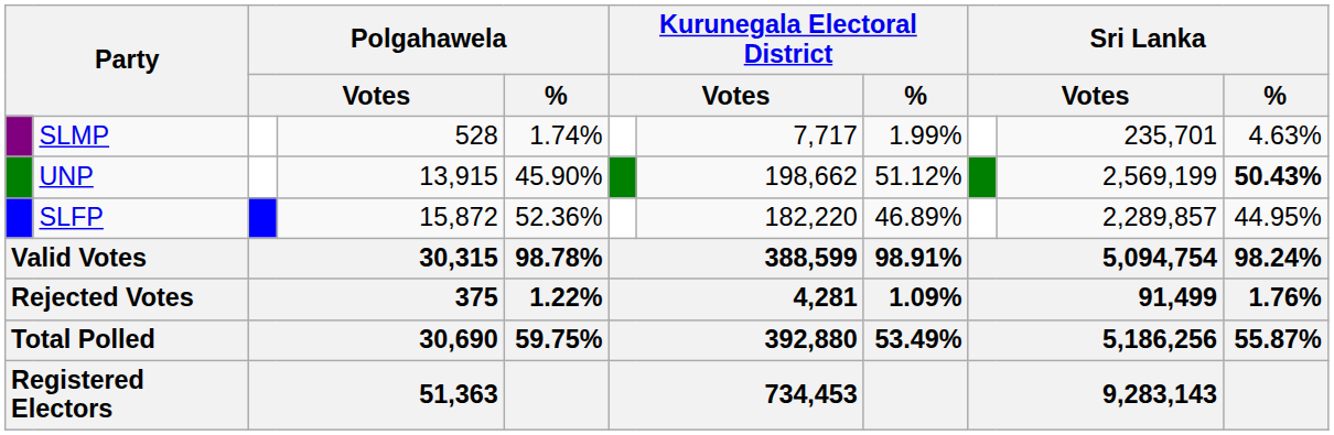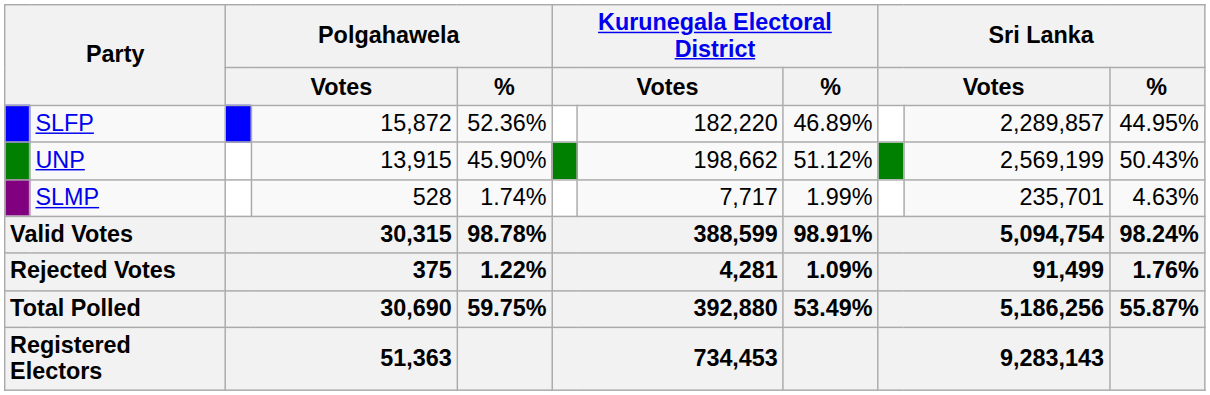rows swapped: SLFP <-> SLMP
UNP | Sri Lanka / %: bold -> normal
